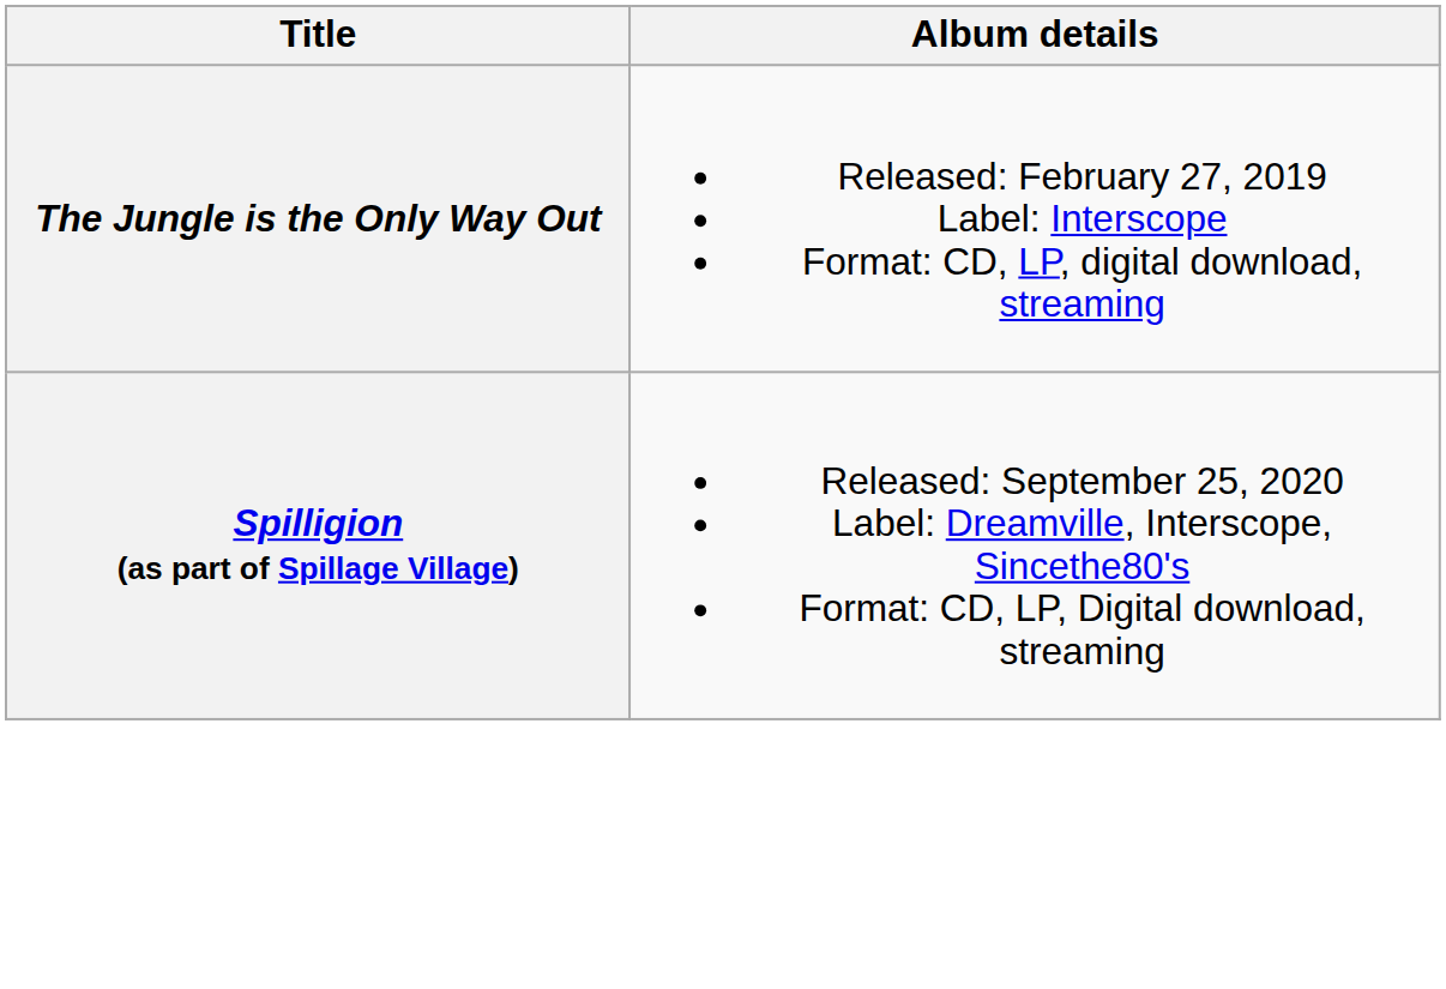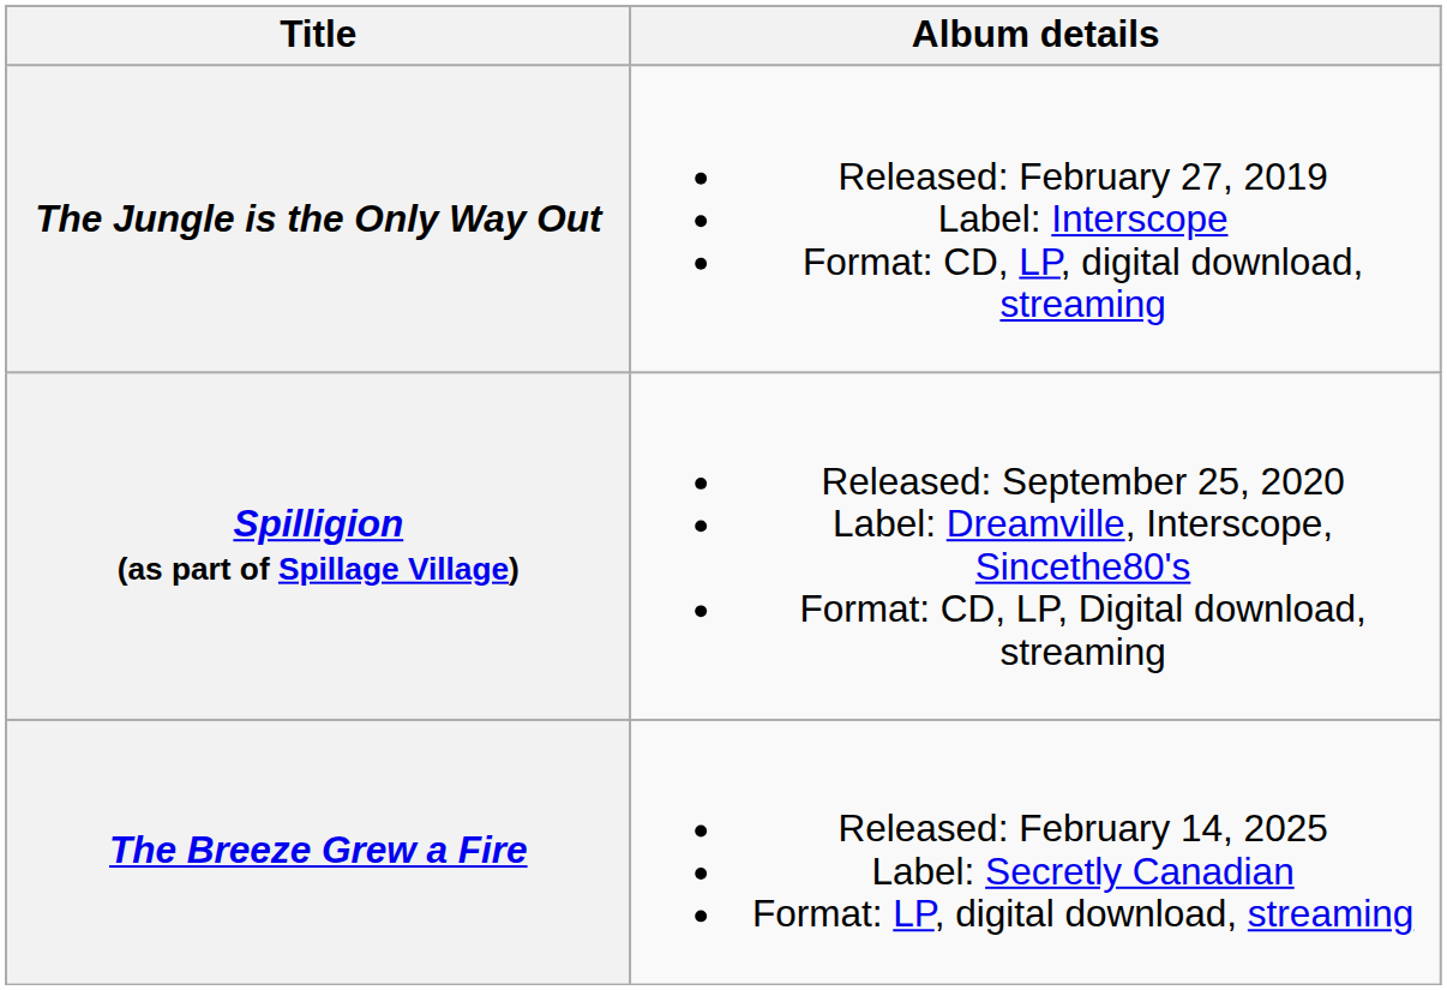+ row: The Breeze Grew a Fire | Released: February 14, 2025 Label: Secretly Canadian Format: LP, digital download, streaming
